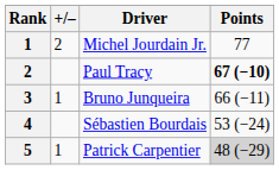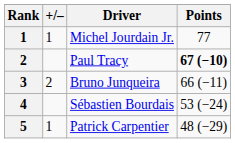Michel Jourdain Jr. | +/–: 2 -> 1
Bruno Junqueira | +/–: 1 -> 2
Patrick Carpentier | Points: lightgrey background -> no background
